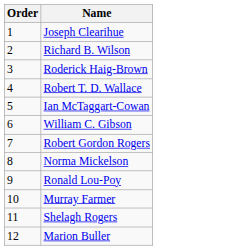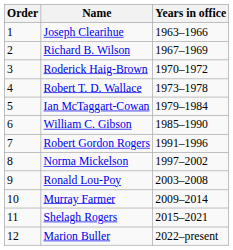+ column: Years in office | 1963–1966 | 1967–1969 | 1970–1972 | 1973–1978 | 1979–1984 | 1985–1990 | 1991–1996 | 1997–2002 | 2003–2008 | 2009–2014 | 2015–2021 | 2022–present
